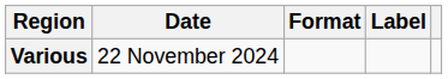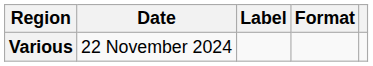columns swapped: Format <-> Label
